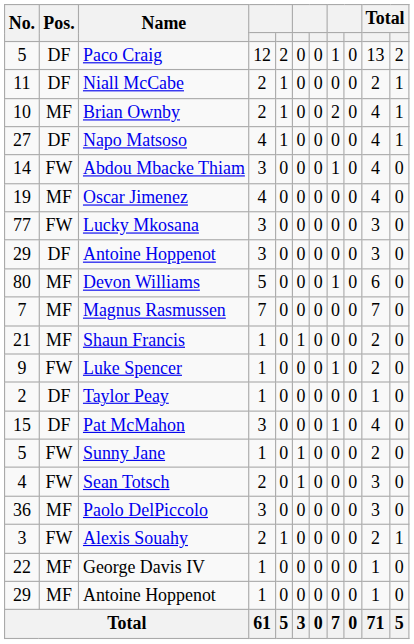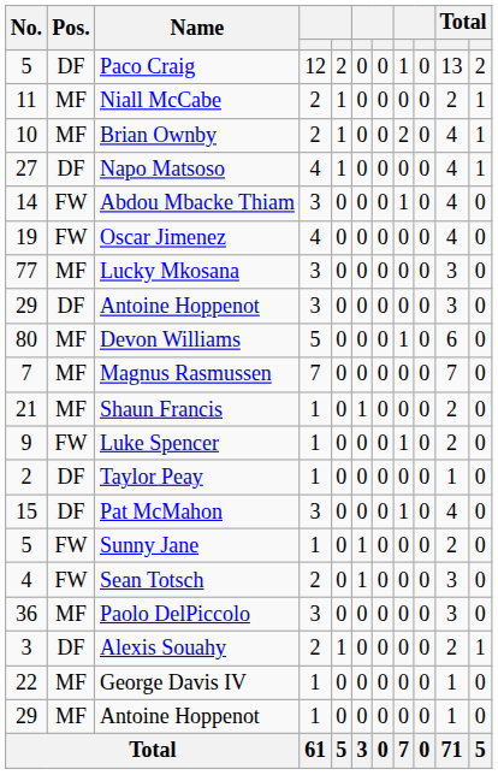Niall McCabe | Pos.: DF -> MF
Oscar Jimenez | Pos.: MF -> FW
Lucky Mkosana | Pos.: FW -> MF
Alexis Souahy | Pos.: FW -> DF
